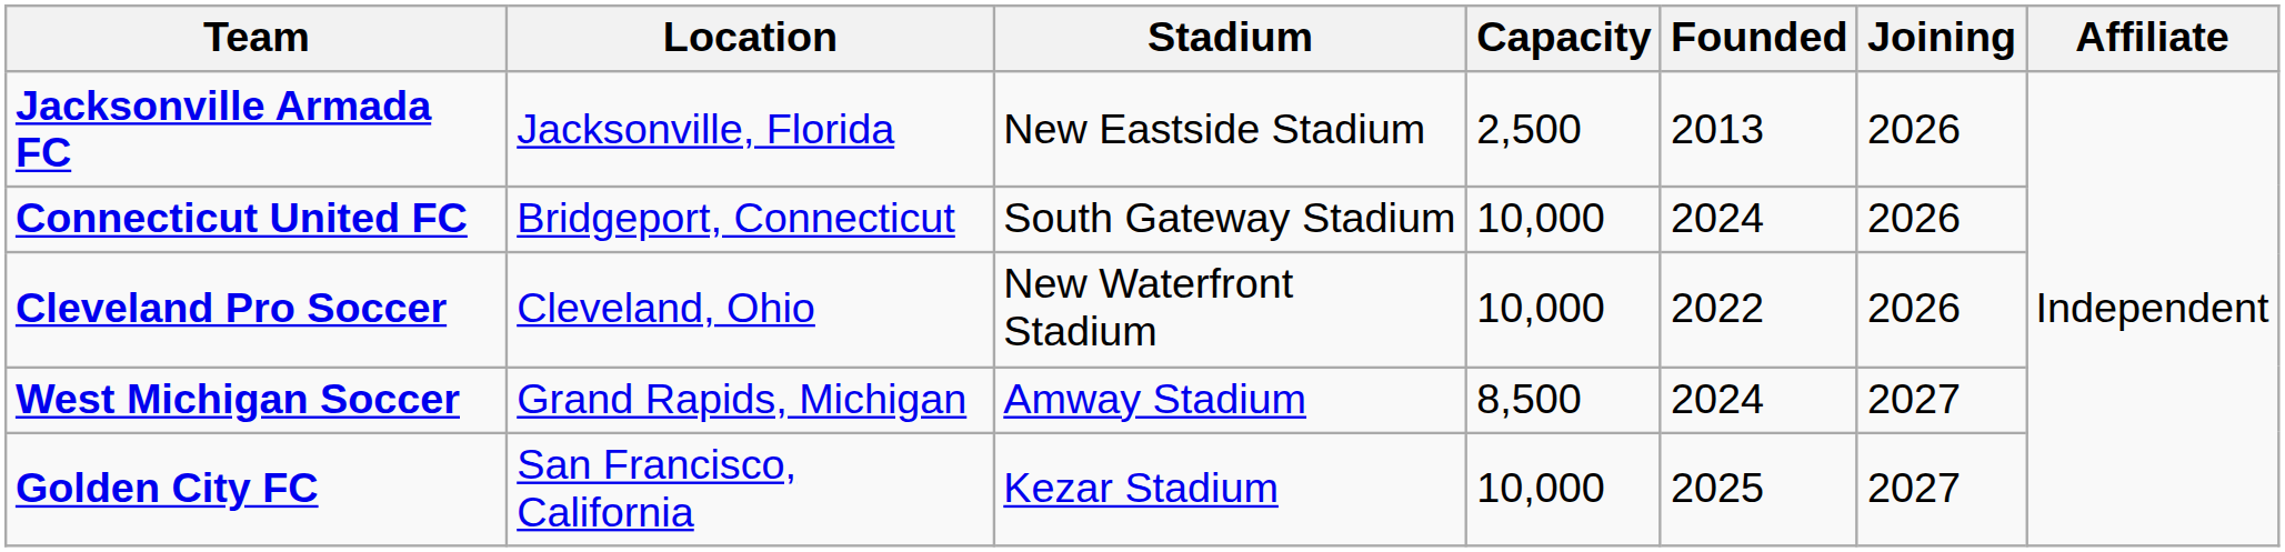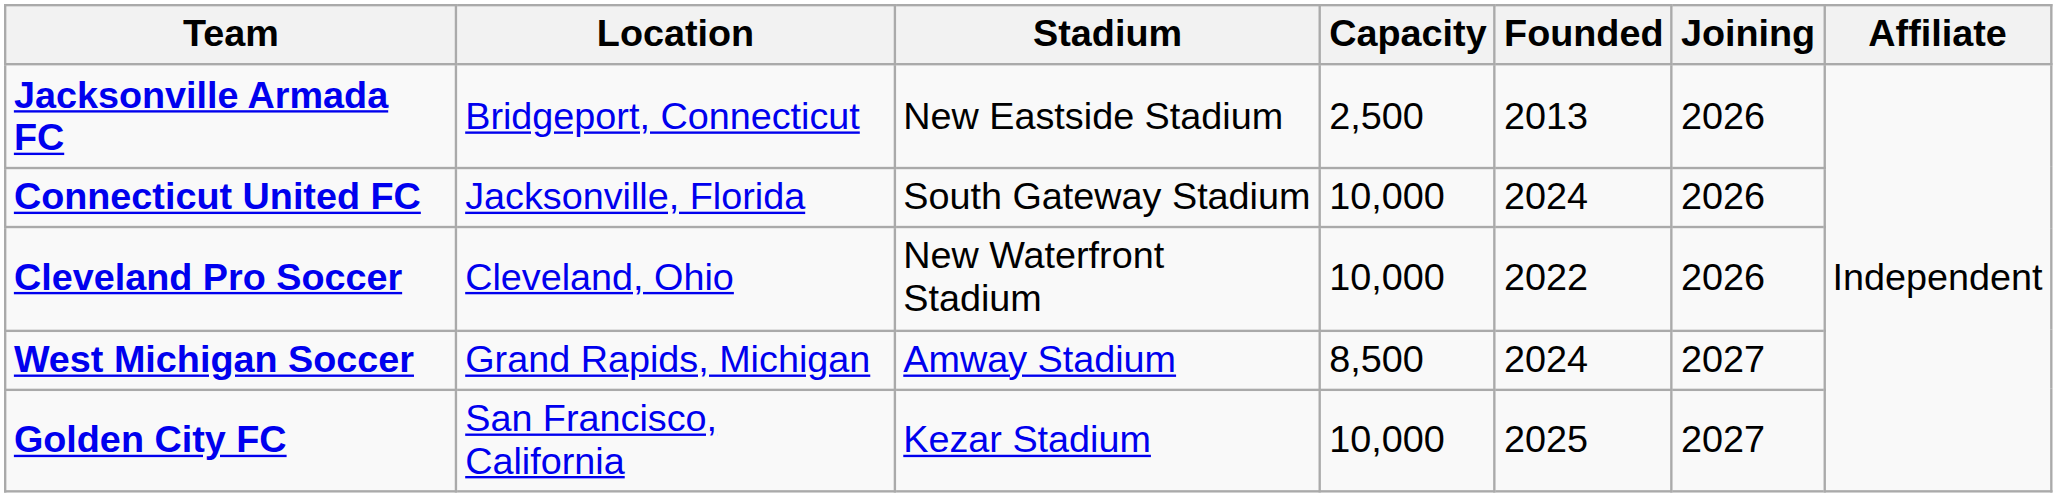Jacksonville Armada FC | Location: Jacksonville, Florida -> Bridgeport, Connecticut
Connecticut United FC | Location: Bridgeport, Connecticut -> Jacksonville, Florida
